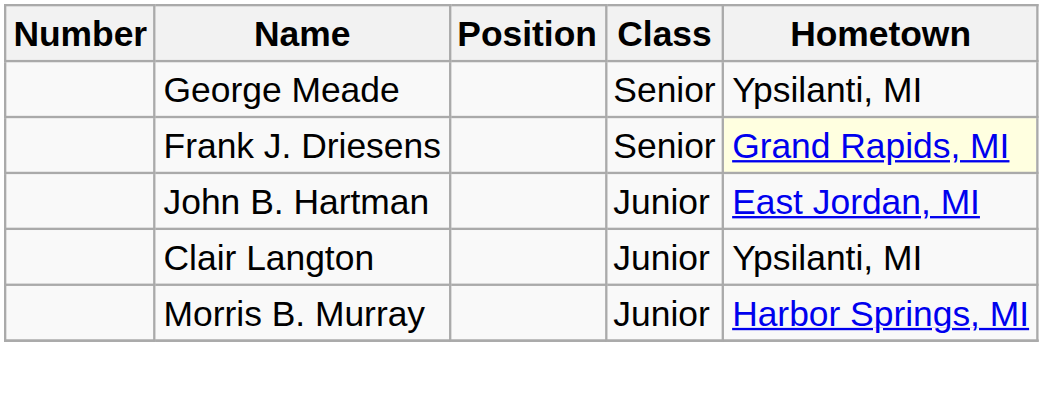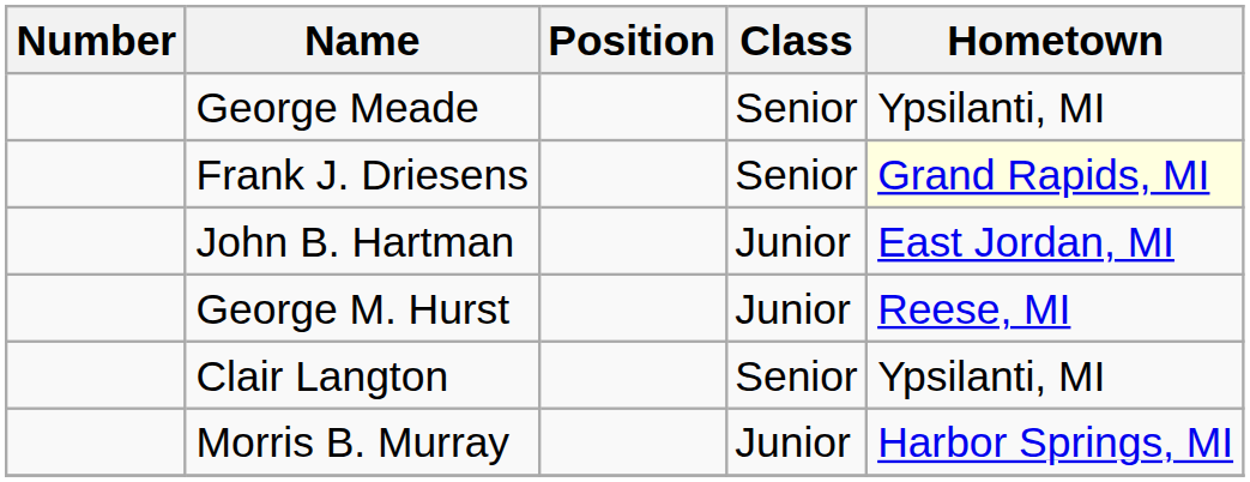+ row: George M. Hurst | Junior | Reese, MI
Clair Langton | Class: Junior -> Senior
